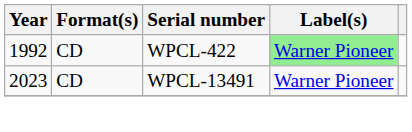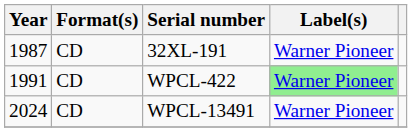+ row: 1987 | CD | 32XL-191 | Warner Pioneer
WPCL-422 | Year: 1992 -> 1991
WPCL-13491 | Year: 2023 -> 2024
